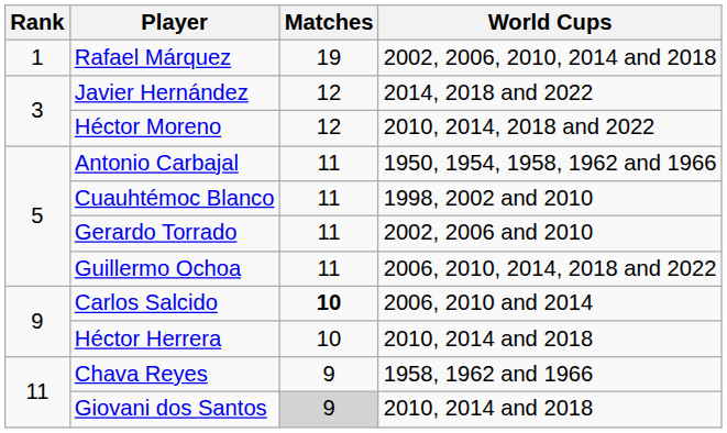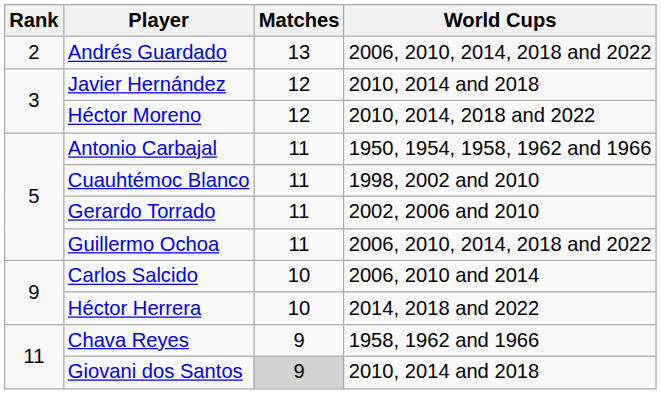- row: 1 | Rafael Márquez | 19 | 2002, 2006, 2010, 2014 and 2018
+ row: 2 | Andrés Guardado | 13 | 2006, 2010, 2014, 2018 and 2022
Javier Hernández | World Cups: 2014, 2018 and 2022 -> 2010, 2014 and 2018
Carlos Salcido | Matches: bold -> normal
Héctor Herrera | World Cups: 2010, 2014 and 2018 -> 2014, 2018 and 2022
